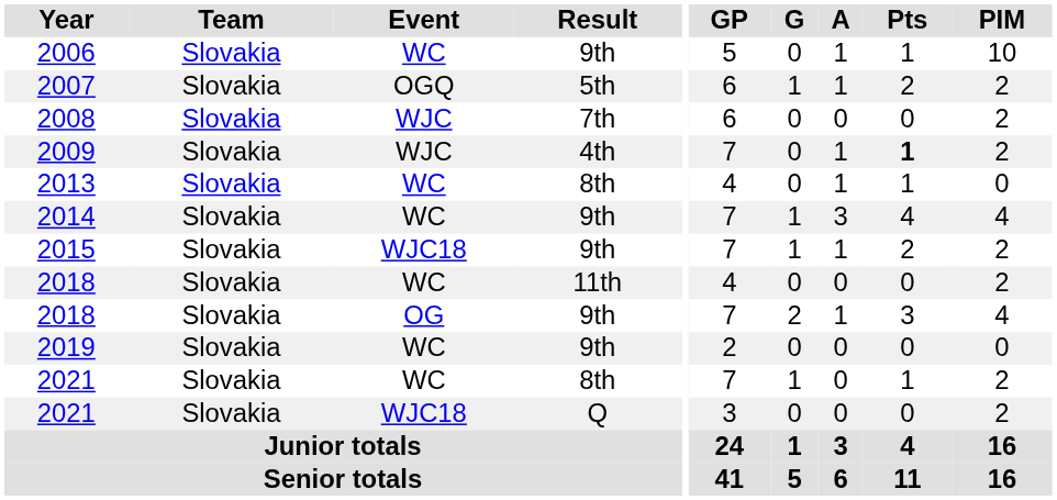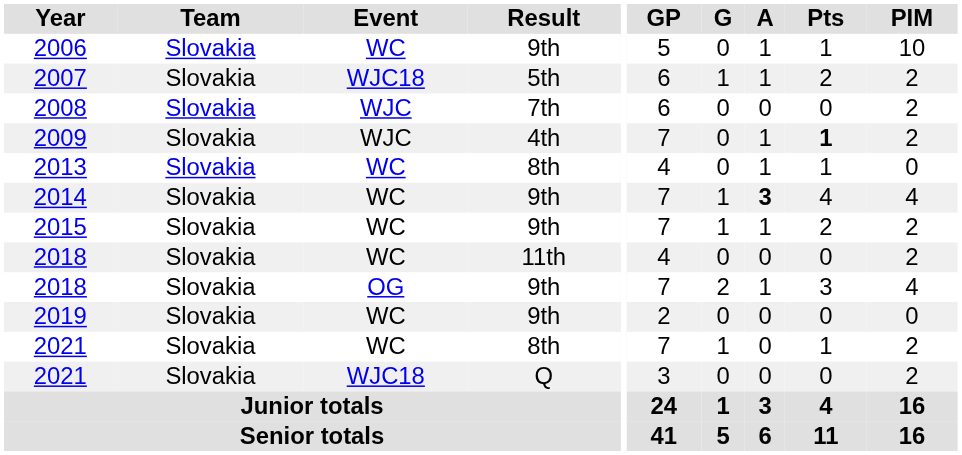2007 | Event: OGQ -> WJC18
2014 | A: normal -> bold
2015 | Event: WJC18 -> WC
